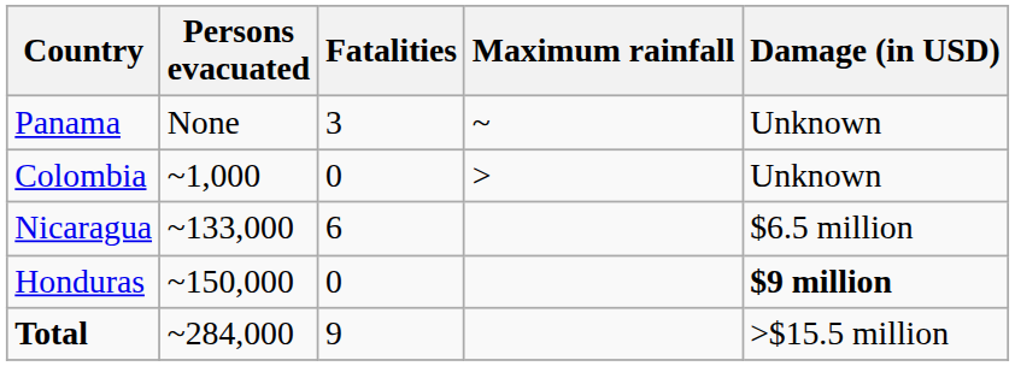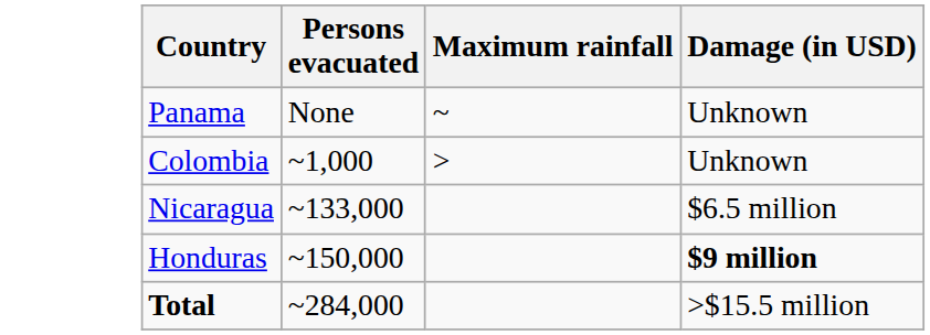- column: Fatalities | 3 | 0 | 6 | 0 | 9
